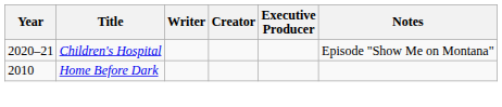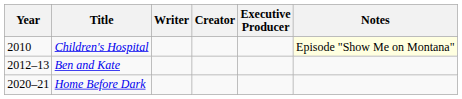Children's Hospital | Year: 2020–21 -> 2010
Children's Hospital | Notes: no background -> lightyellow background
+ row: 2012–13 | Ben and Kate
Home Before Dark | Year: 2010 -> 2020–21
